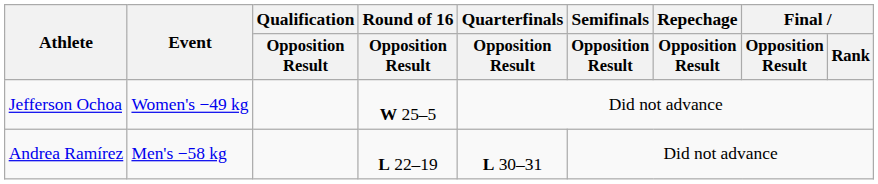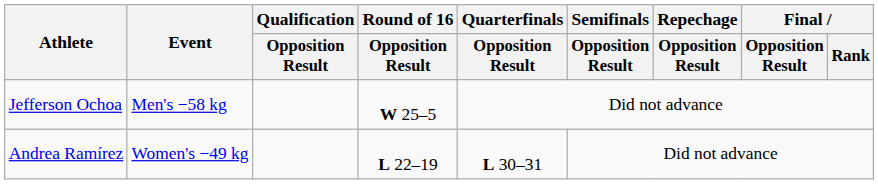Jefferson Ochoa | Event: Women's −49 kg -> Men's −58 kg
Andrea Ramírez | Event: Men's −58 kg -> Women's −49 kg
